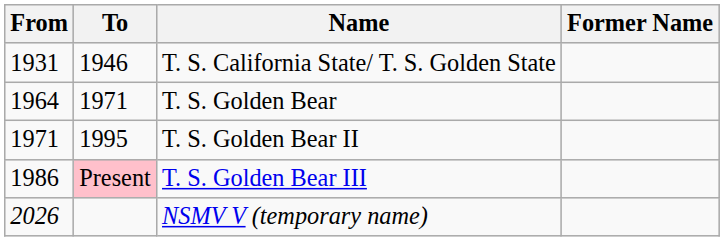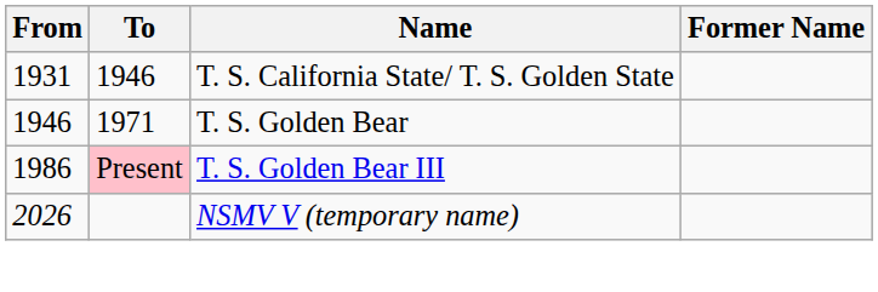T. S. Golden Bear | From: 1964 -> 1946
- row: 1971 | 1995 | T. S. Golden Bear II
